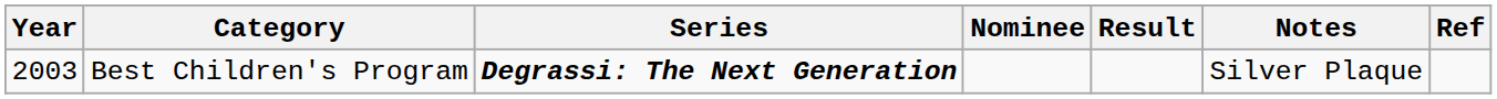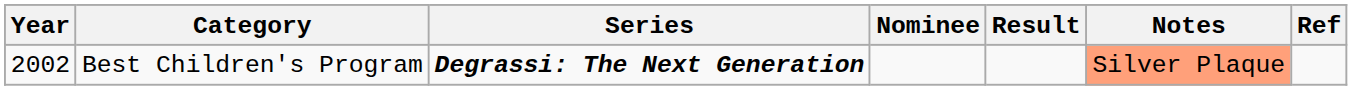Best Children's Program | Year: 2003 -> 2002
Best Children's Program | Notes: no background -> lightsalmon background
